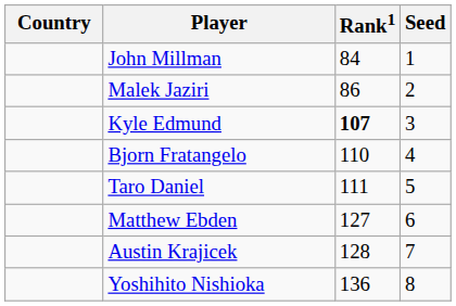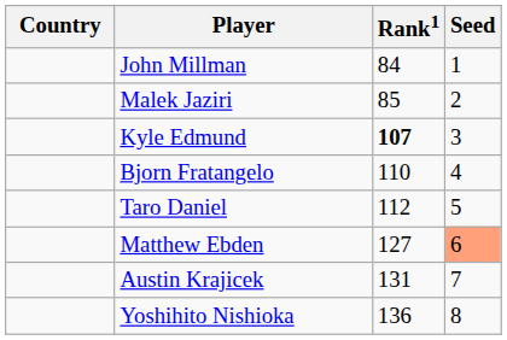Malek Jaziri | Rank1: 86 -> 85
Taro Daniel | Rank1: 111 -> 112
Matthew Ebden | Seed: no background -> lightsalmon background
Austin Krajicek | Rank1: 128 -> 131
